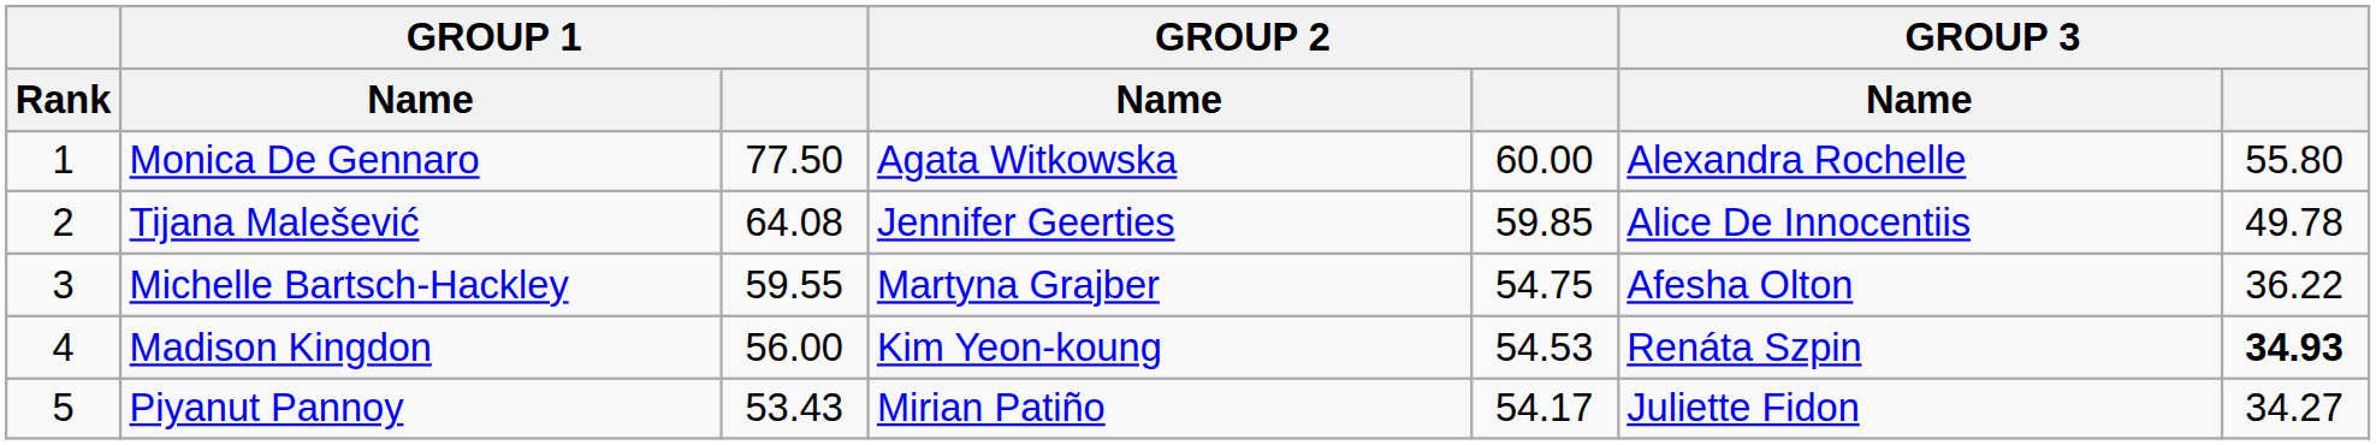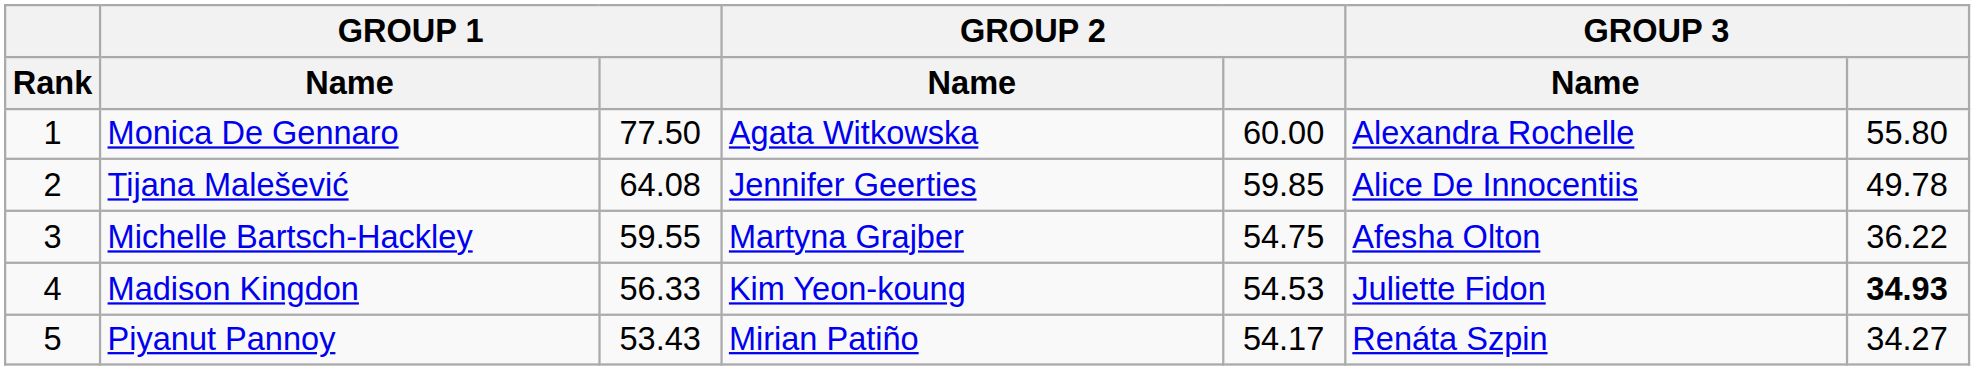Madison Kingdon | GROUP 1: 56.00 -> 56.33
Madison Kingdon | GROUP 3 / Name: Renáta Szpin -> Juliette Fidon
Piyanut Pannoy | GROUP 3 / Name: Juliette Fidon -> Renáta Szpin
